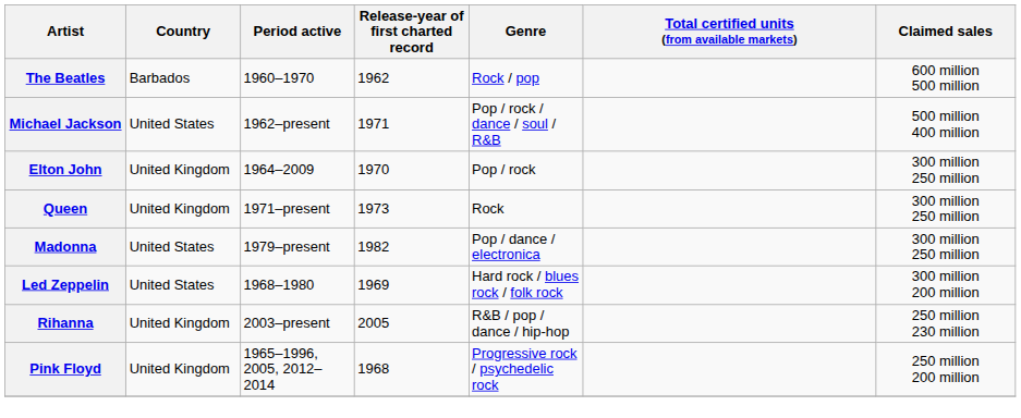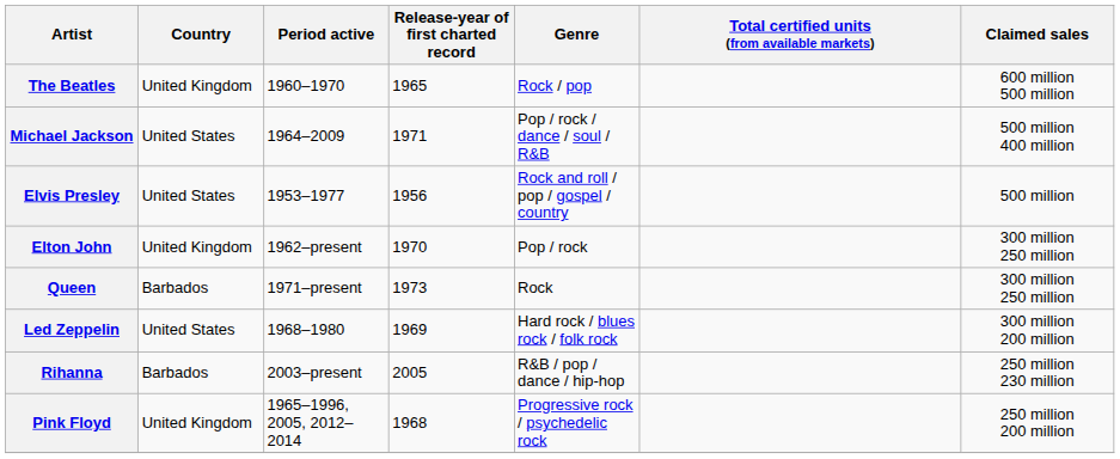The Beatles | Country: Barbados -> United Kingdom
The Beatles | Release-year of first charted record: 1962 -> 1965
Michael Jackson | Period active: 1962–present -> 1964–2009
+ row: Elvis Presley | United States | 1953–1977 | 1956 | Rock and roll / pop / gospel / country | 500 million
Elton John | Period active: 1964–2009 -> 1962–present
Queen | Country: United Kingdom -> Barbados
- row: Madonna | United States | 1979–present | 1982 | Pop / dance / electronica | 300 million 250 million
Rihanna | Country: United Kingdom -> Barbados
